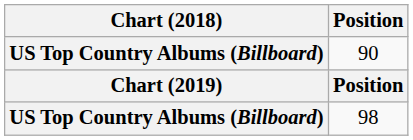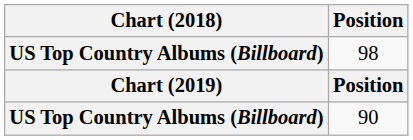rows swapped: 90 <-> 98
